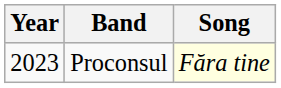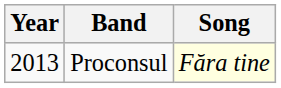Proconsul | Year: 2023 -> 2013
